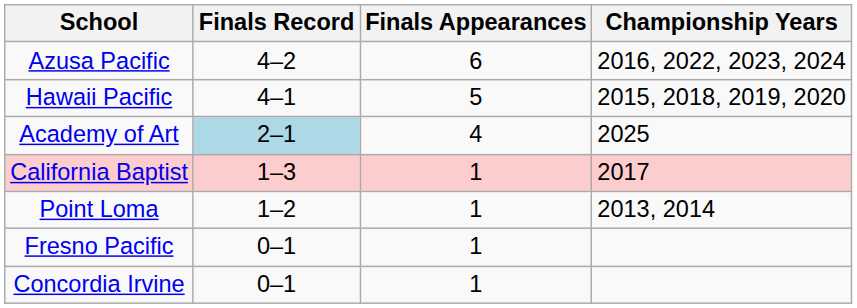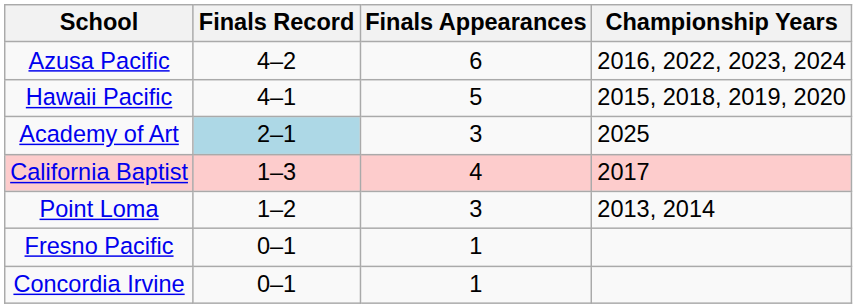Academy of Art | Finals Appearances: 4 -> 3
California Baptist | Finals Appearances: 1 -> 4
Point Loma | Finals Appearances: 1 -> 3
